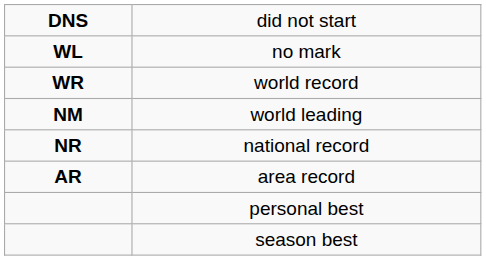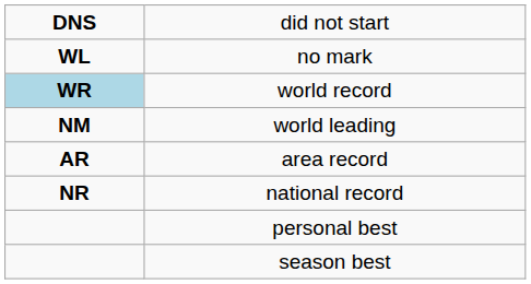world record | column 1: no background -> lightblue background
rows swapped: area record <-> national record
